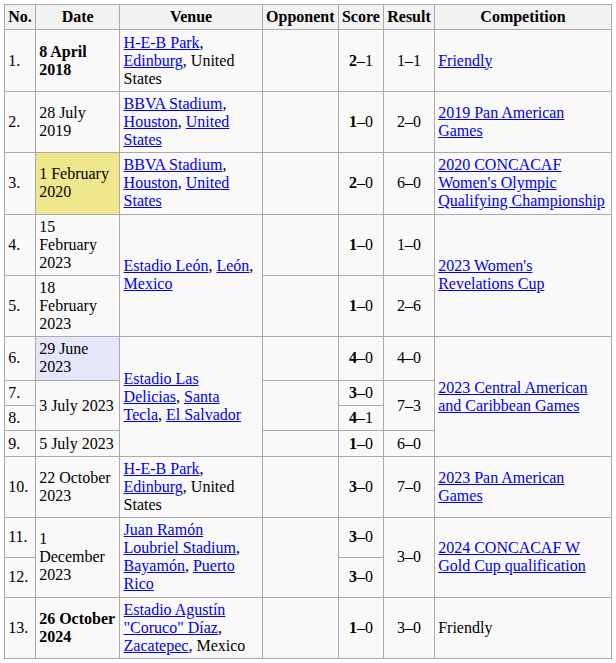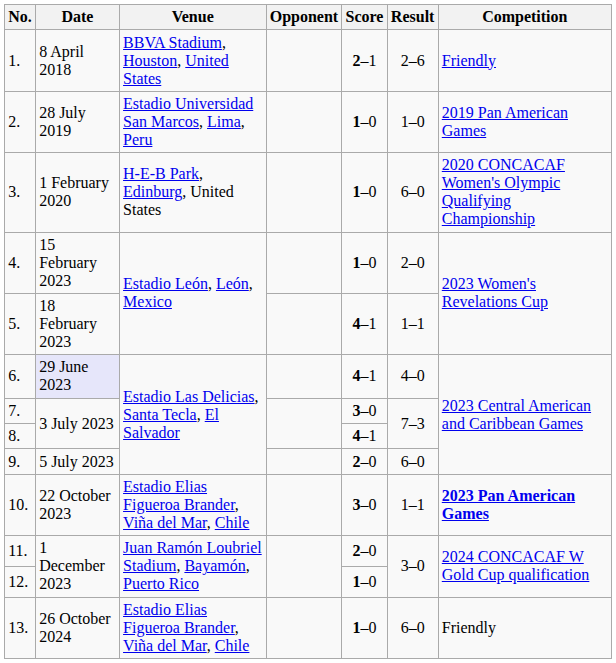1. | Date: bold -> normal
1. | Venue: H-E-B Park, Edinburg, United States -> BBVA Stadium, Houston, United States
1. | Result: 1–1 -> 2–6
2. | Venue: BBVA Stadium, Houston, United States -> Estadio Universidad San Marcos, Lima, Peru
2. | Result: 2–0 -> 1–0
3. | Date: khaki background -> no background
3. | Venue: BBVA Stadium, Houston, United States -> H-E-B Park, Edinburg, United States
3. | Score: 2–0 -> 1–0
4. | Result: 1–0 -> 2–0
5. | Score: 1–0 -> 4–1
5. | Result: 2–6 -> 1–1
6. | Score: 4–0 -> 4–1
9. | Score: 1–0 -> 2–0
10. | Venue: H-E-B Park, Edinburg, United States -> Estadio Elias Figueroa Brander, Viña del Mar, Chile
10. | Result: 7–0 -> 1–1
10. | Competition: normal -> bold
11. | Score: 3–0 -> 2–0
12. | Score: 3–0 -> 1–0
13. | Date: bold -> normal
13. | Venue: Estadio Agustín "Coruco" Díaz, Zacatepec, Mexico -> Estadio Elias Figueroa Brander, Viña del Mar, Chile
13. | Result: 3–0 -> 6–0
